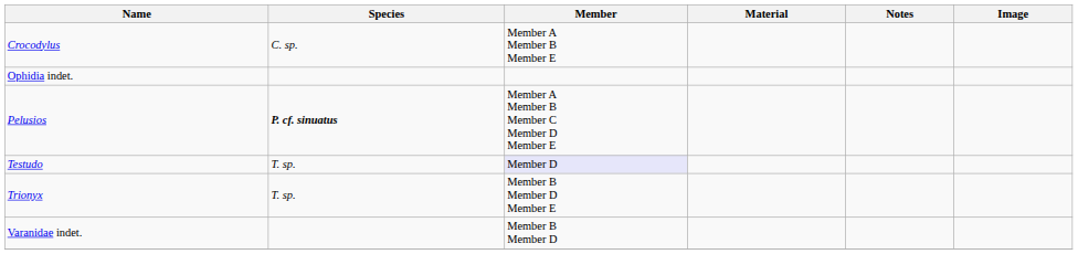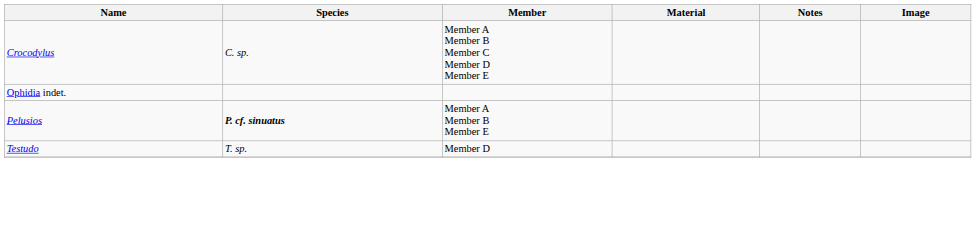Crocodylus | Member: Member A Member B Member E -> Member A Member B Member C Member D Member E
Pelusios | Member: Member A Member B Member C Member D Member E -> Member A Member B Member E
Testudo | Member: lavender background -> no background
- row: Trionyx | T. sp. | Member B Member D Member E
- row: Varanidae indet. | Member B Member D
